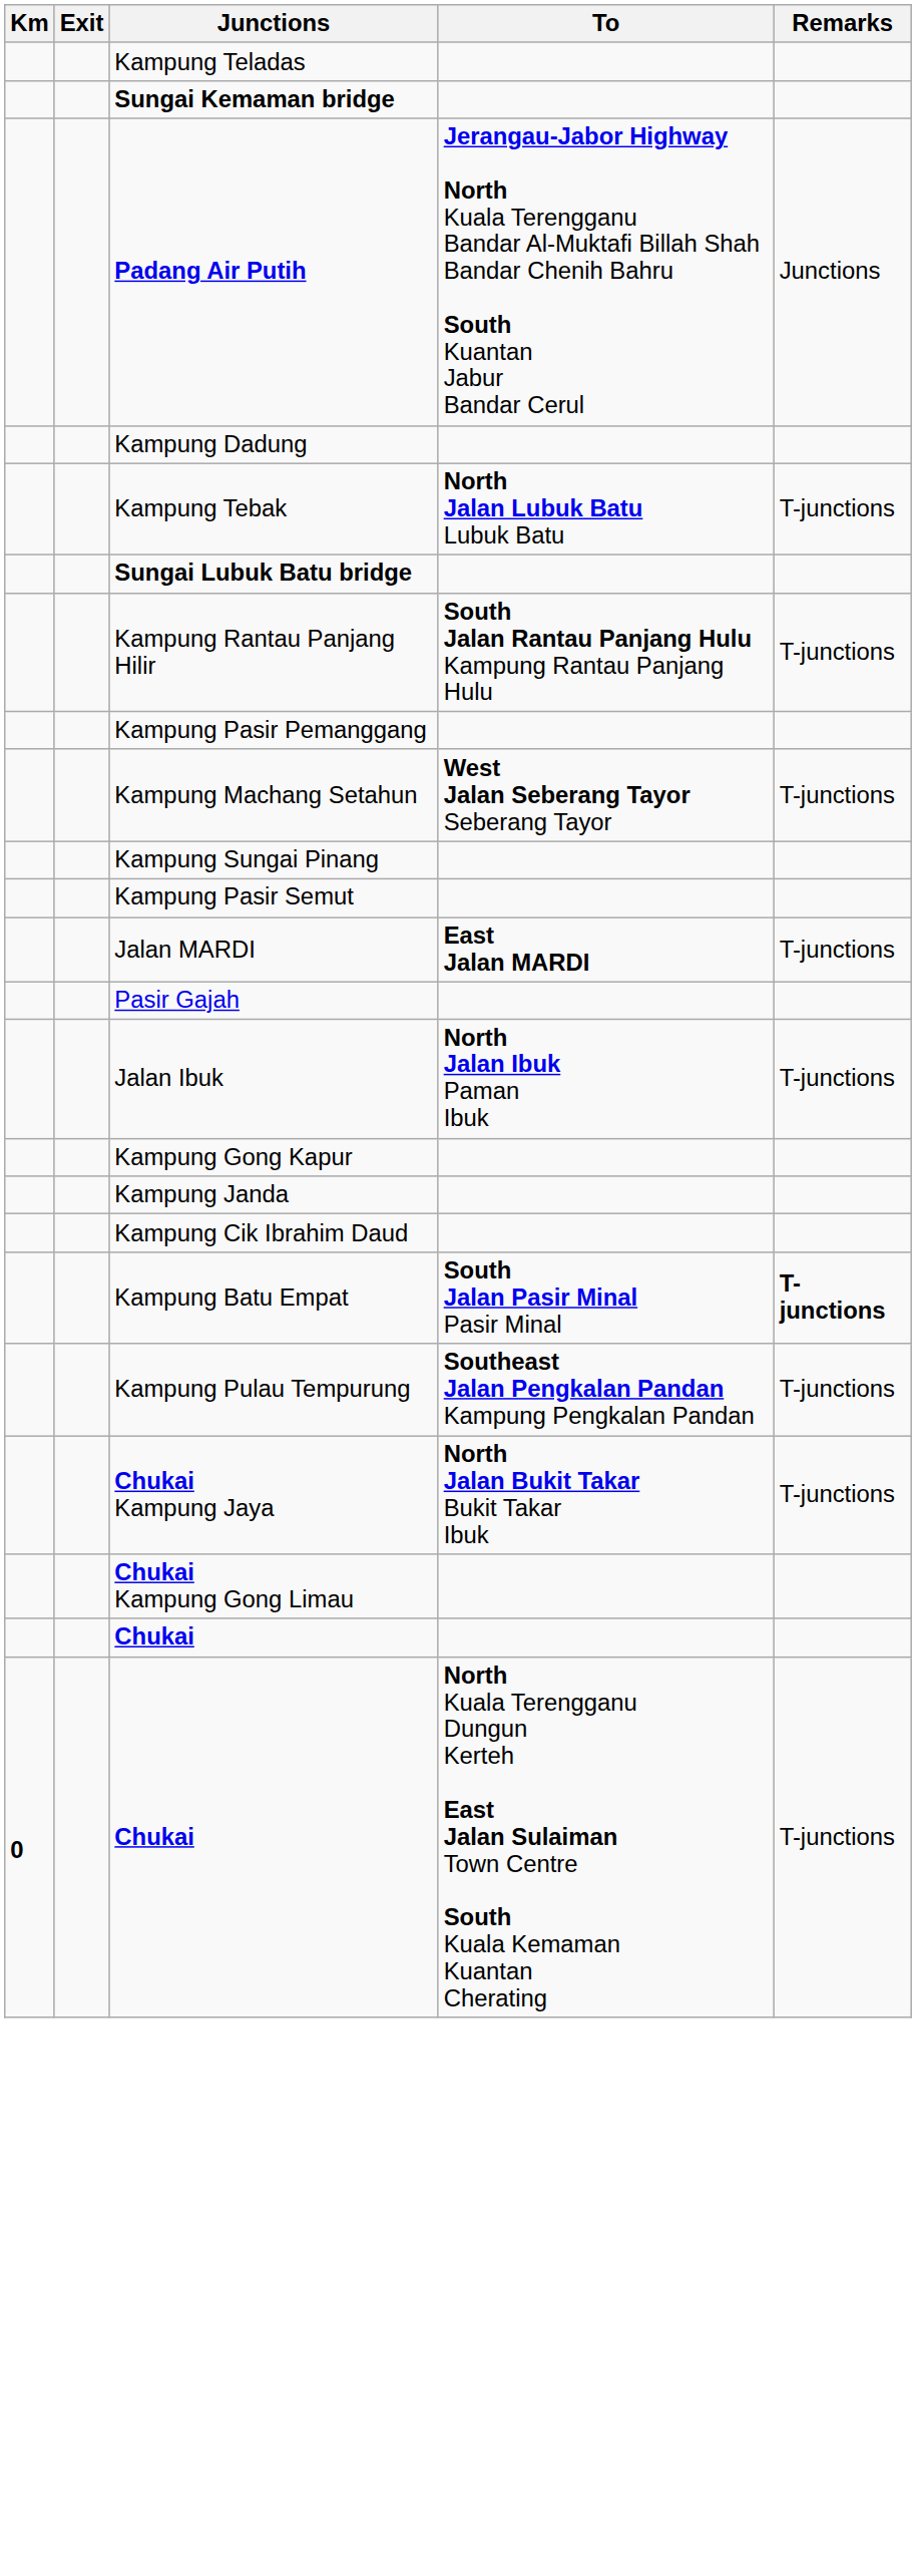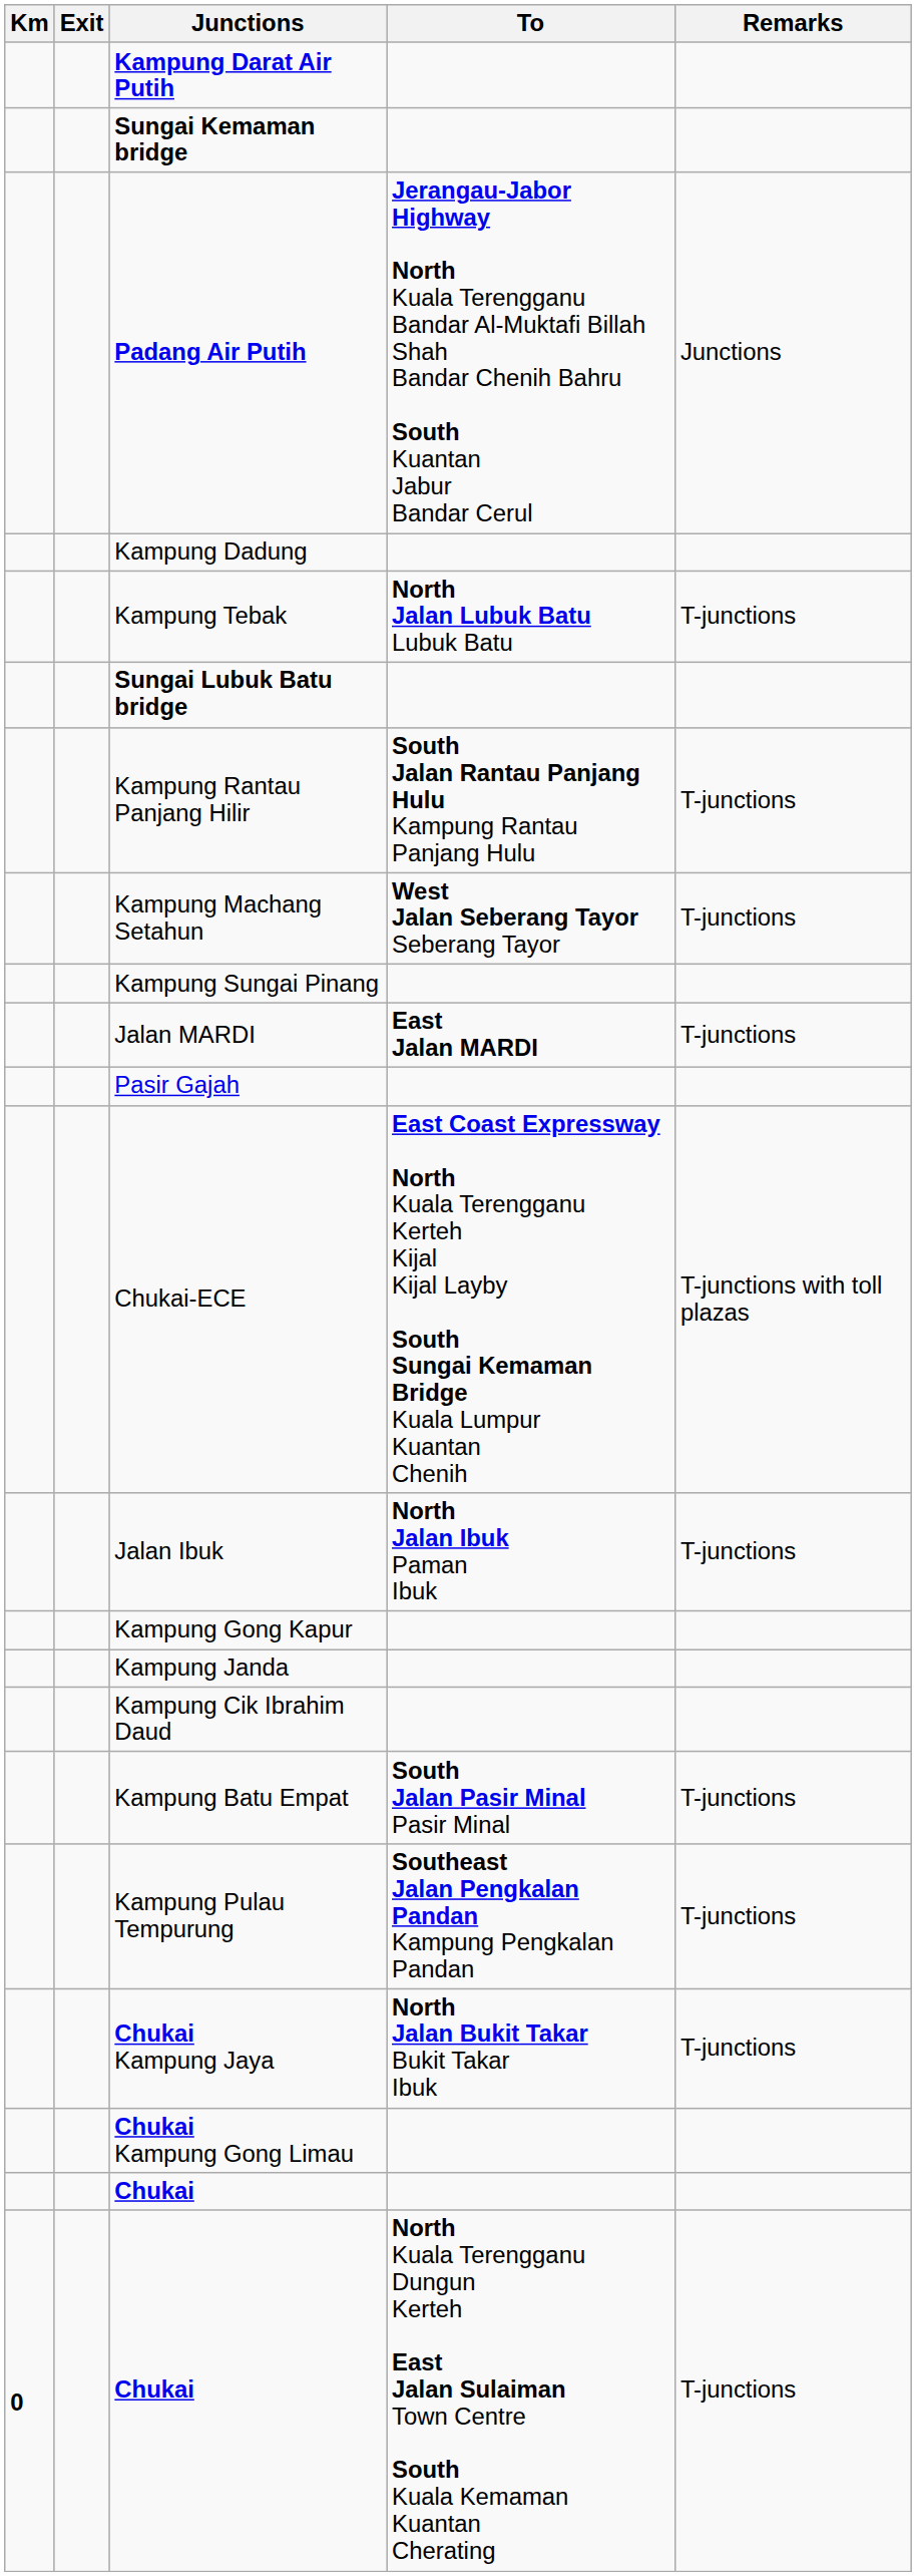+ row: Kampung Darat Air Putih
- row: Kampung Teladas
- row: Kampung Pasir Pemanggang
- row: Kampung Pasir Semut
+ row: Chukai-ECE | East Coast Expressway North Kuala Terengganu Kerteh Kijal Kijal Layby South Sungai Kemaman Bridge Kuala Lumpur Kuantan Chenih | T-junctions with toll plazas
Kampung Batu Empat | Remarks: bold -> normal
